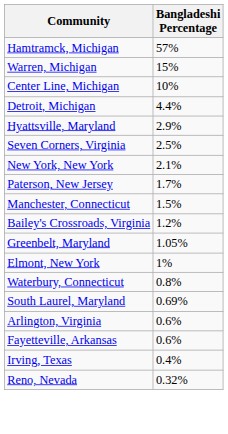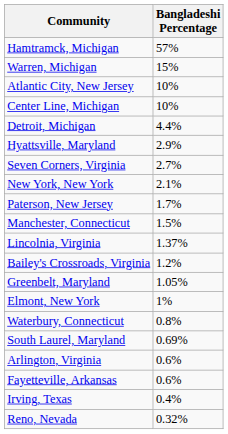+ row: Atlantic City, New Jersey | 10%
Seven Corners, Virginia | Bangladeshi Percentage: 2.5% -> 2.7%
+ row: Lincolnia, Virginia | 1.37%
